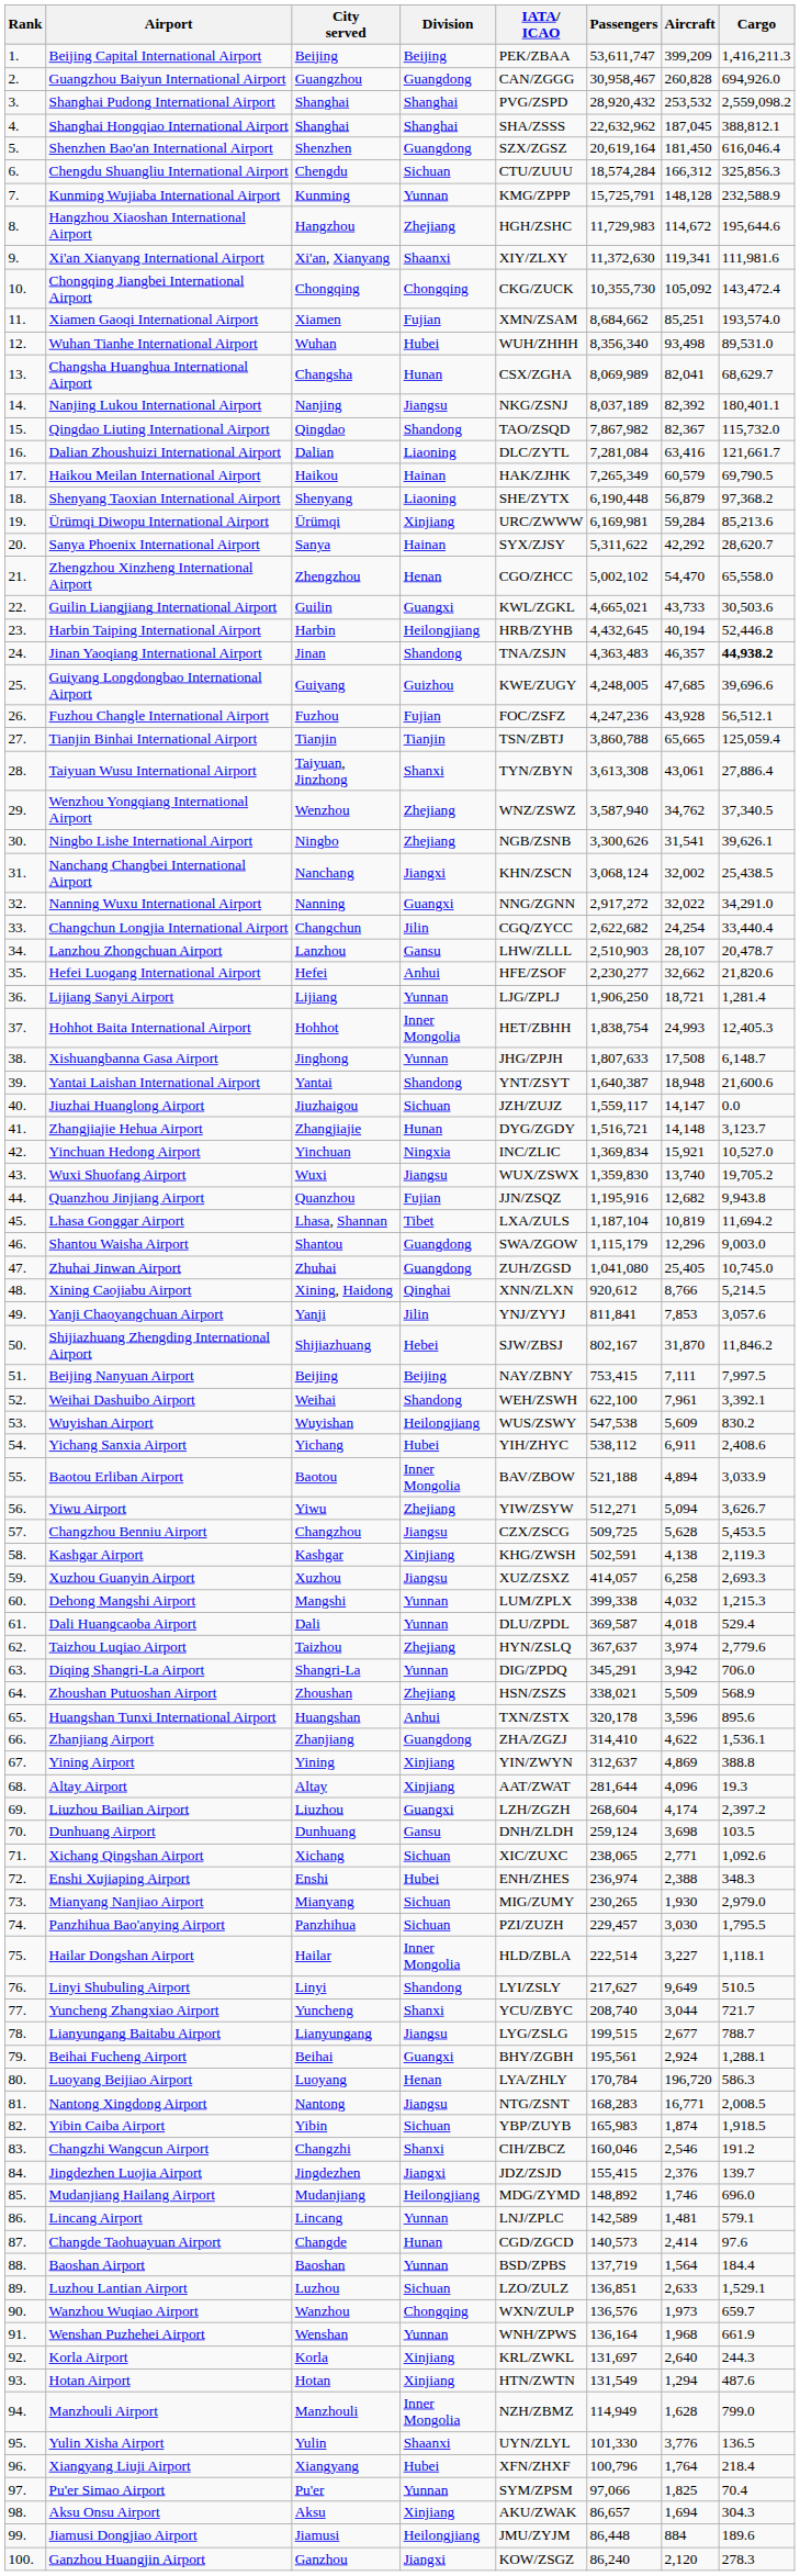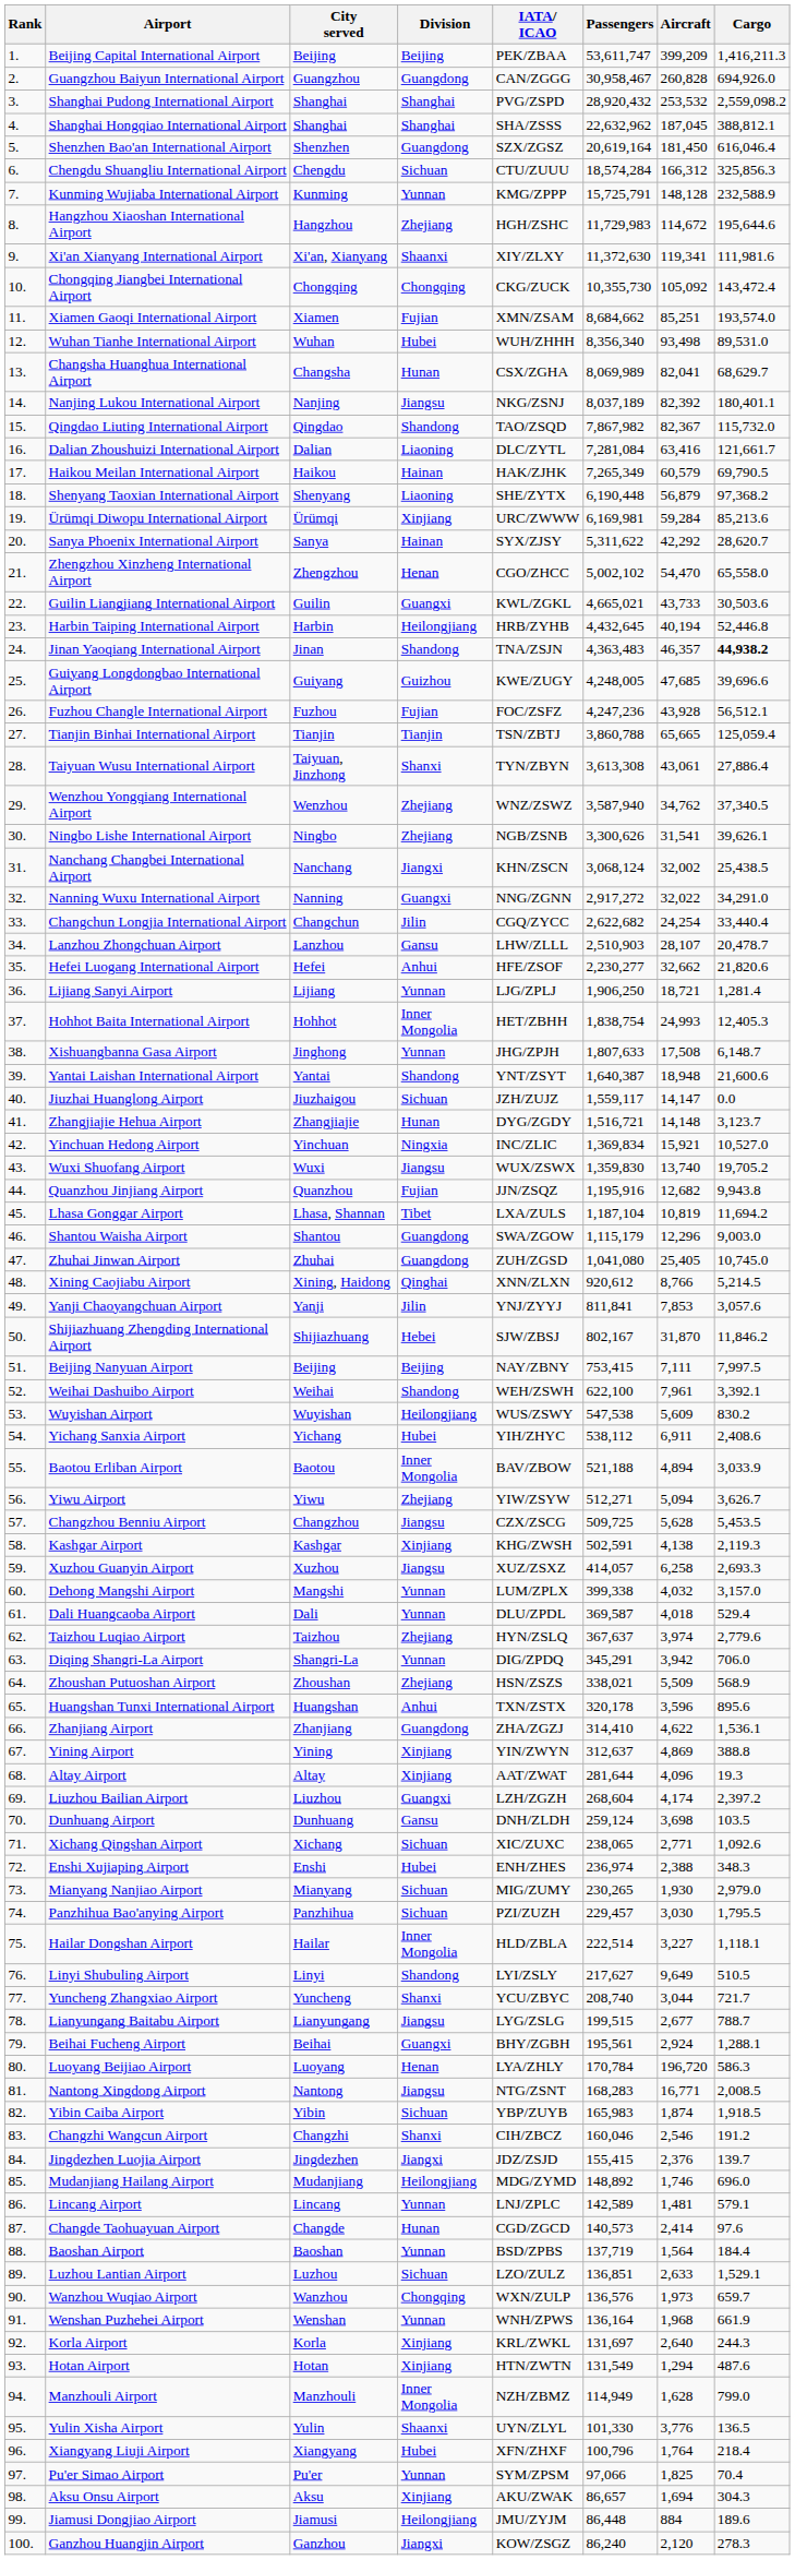Dehong Mangshi Airport | Cargo: 1,215.3 -> 3,157.0
